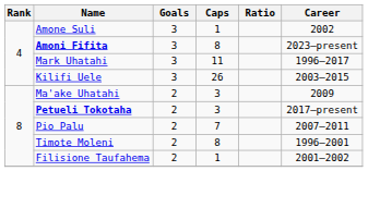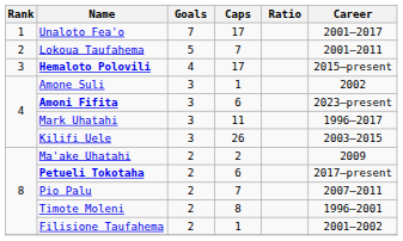+ row: 1 | Unaloto Fea'o | 7 | 17 | 2001–2017
+ row: 2 | Lokoua Taufahema | 5 | 7 | 2001–2011
+ row: 3 | Hemaloto Polovili | 4 | 17 | 2015–present
Amoni Fifita | Caps: 8 -> 6
Ma'ake Uhatahi | Caps: 3 -> 2
Petueli Tokotaha | Caps: 3 -> 6
